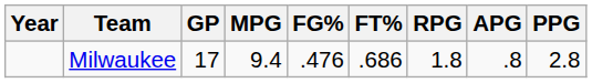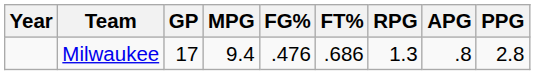Milwaukee | RPG: 1.8 -> 1.3
